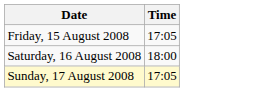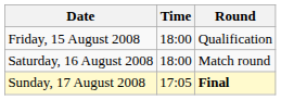+ column: Round | Qualification | Match round | Final
Friday, 15 August 2008 | Time: 17:05 -> 18:00
